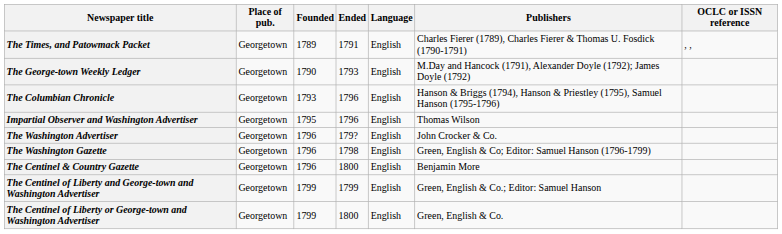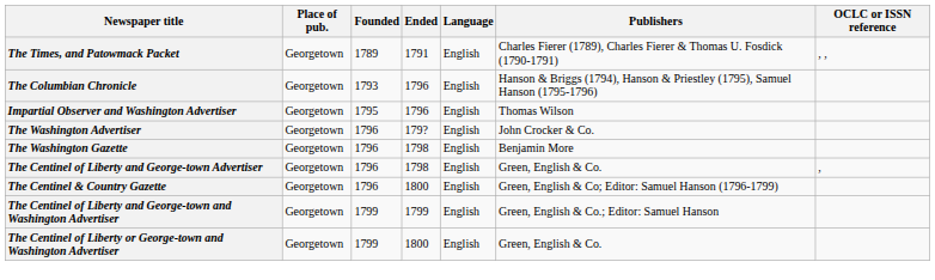- row: The George-town Weekly Ledger | Georgetown | 1790 | 1793 | English | M.Day and Hancock (1791), Alexander Doyle (1792); James Doyle (1792)
The Washington Gazette | Publishers: Green, English & Co; Editor: Samuel Hanson (1796-1799) -> Benjamin More
+ row: The Centinel of Liberty and George-town Advertiser | Georgetown | 1796 | 1798 | English | Green, English & Co. | ,
The Centinel & Country Gazette | Publishers: Benjamin More -> Green, English & Co; Editor: Samuel Hanson (1796-1799)
